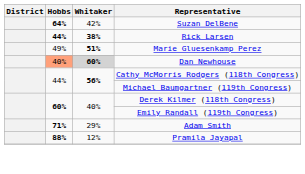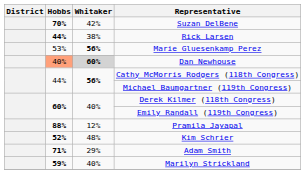Suzan DelBene | Hobbs: 64% -> 70%
Rick Larsen | Whitaker: bold -> normal
Marie Gluesenkamp Perez | Hobbs: 49% -> 53%
Marie Gluesenkamp Perez | Whitaker: 51% -> 56%
rows swapped: Pramila Jayapal <-> Adam Smith
+ row: 52% | 48% | Kim Schrier
+ row: 59% | 40% | Marilyn Strickland
